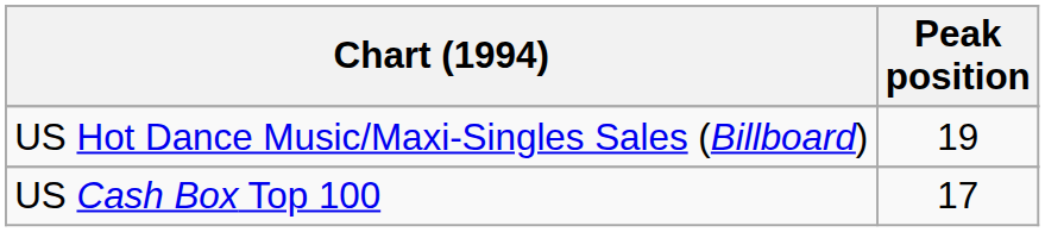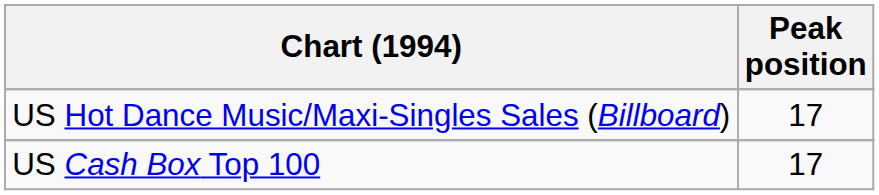US Hot Dance Music/Maxi-Singles Sales (Billboard) | Peak position: 19 -> 17
